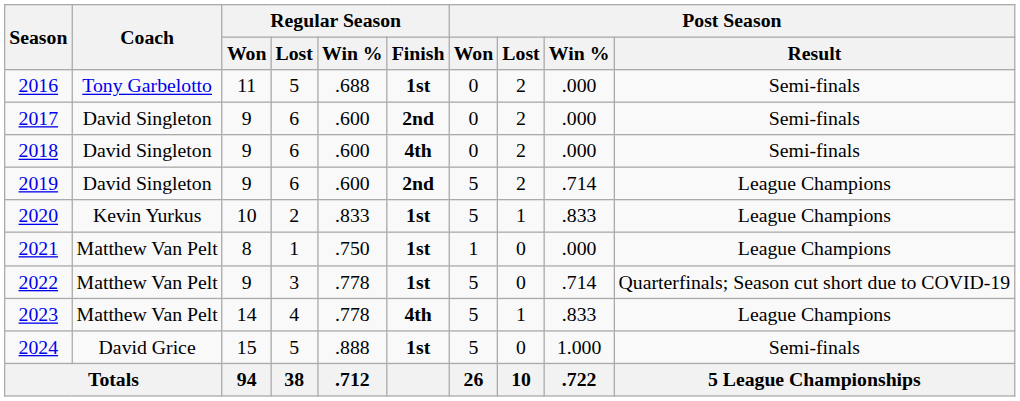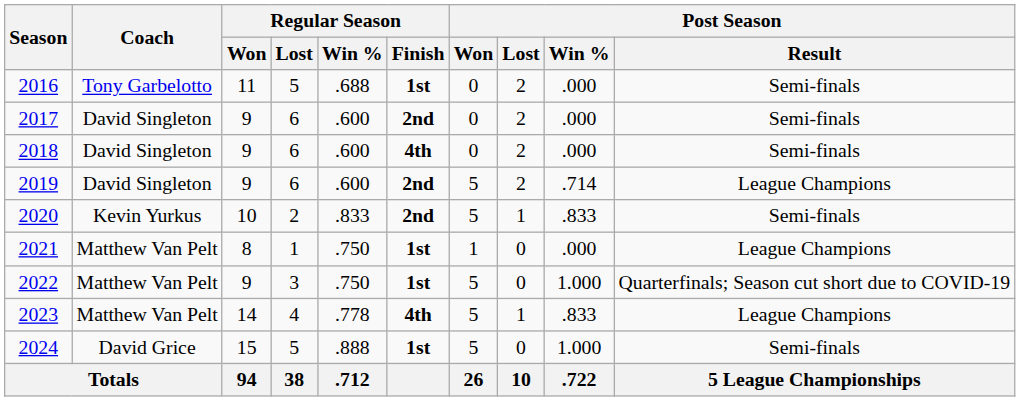2020 | Regular Season / Finish: 1st -> 2nd
2020 | Post Season / Result: League Champions -> Semi-finals
2022 | Regular Season / Win %: .778 -> .750
2022 | Post Season / Win %: .714 -> 1.000
